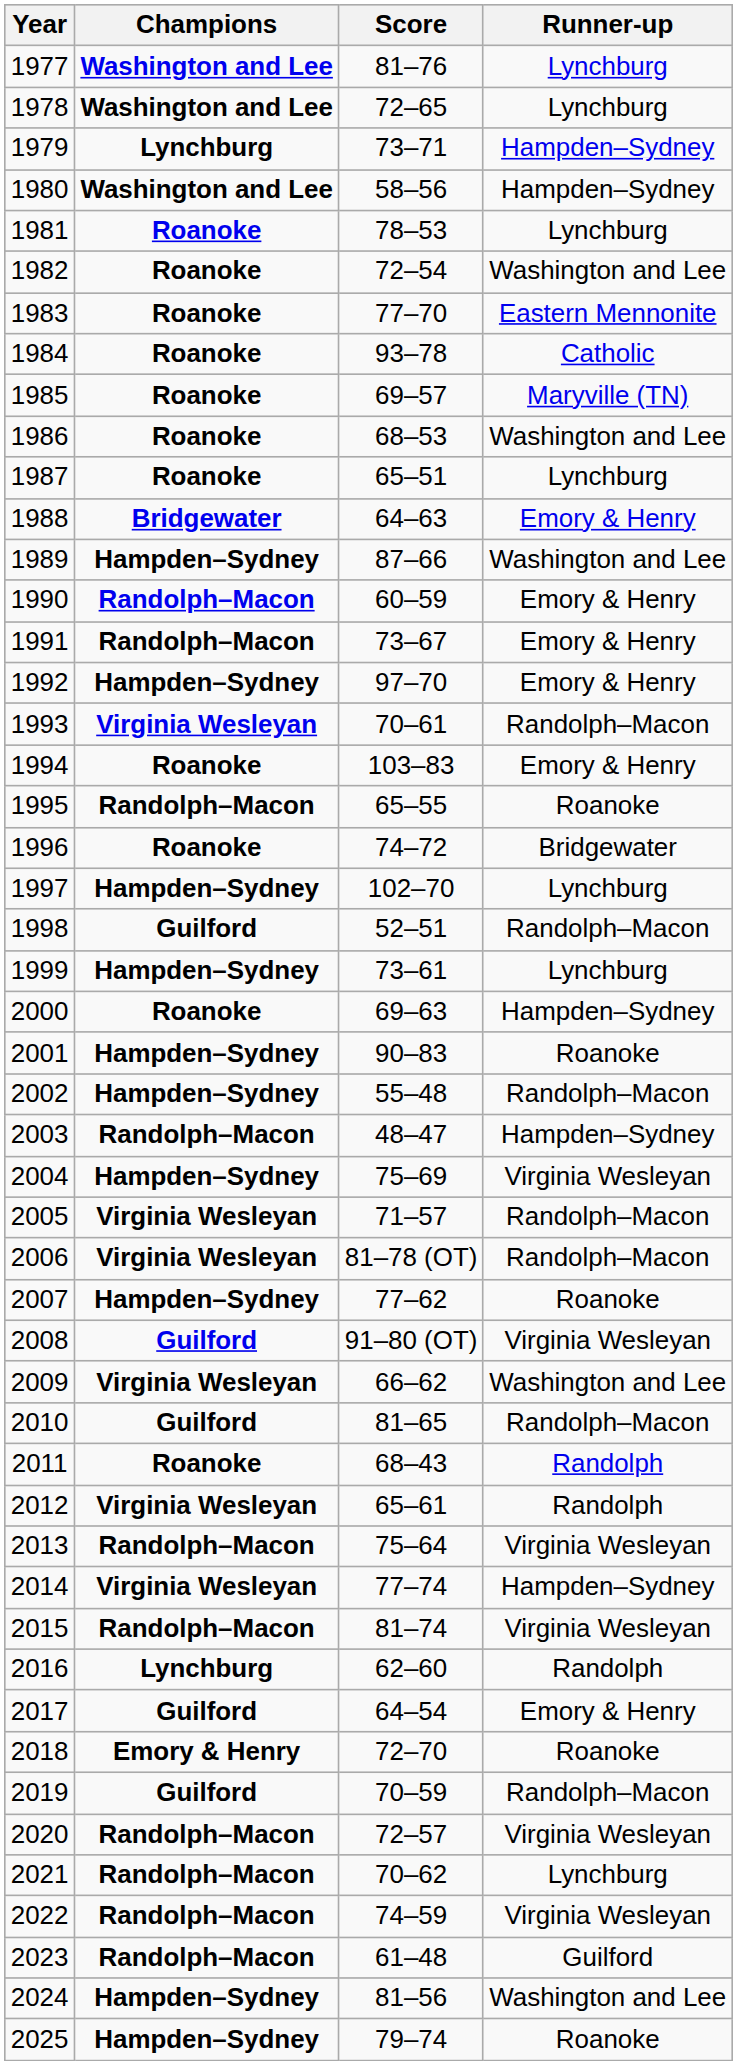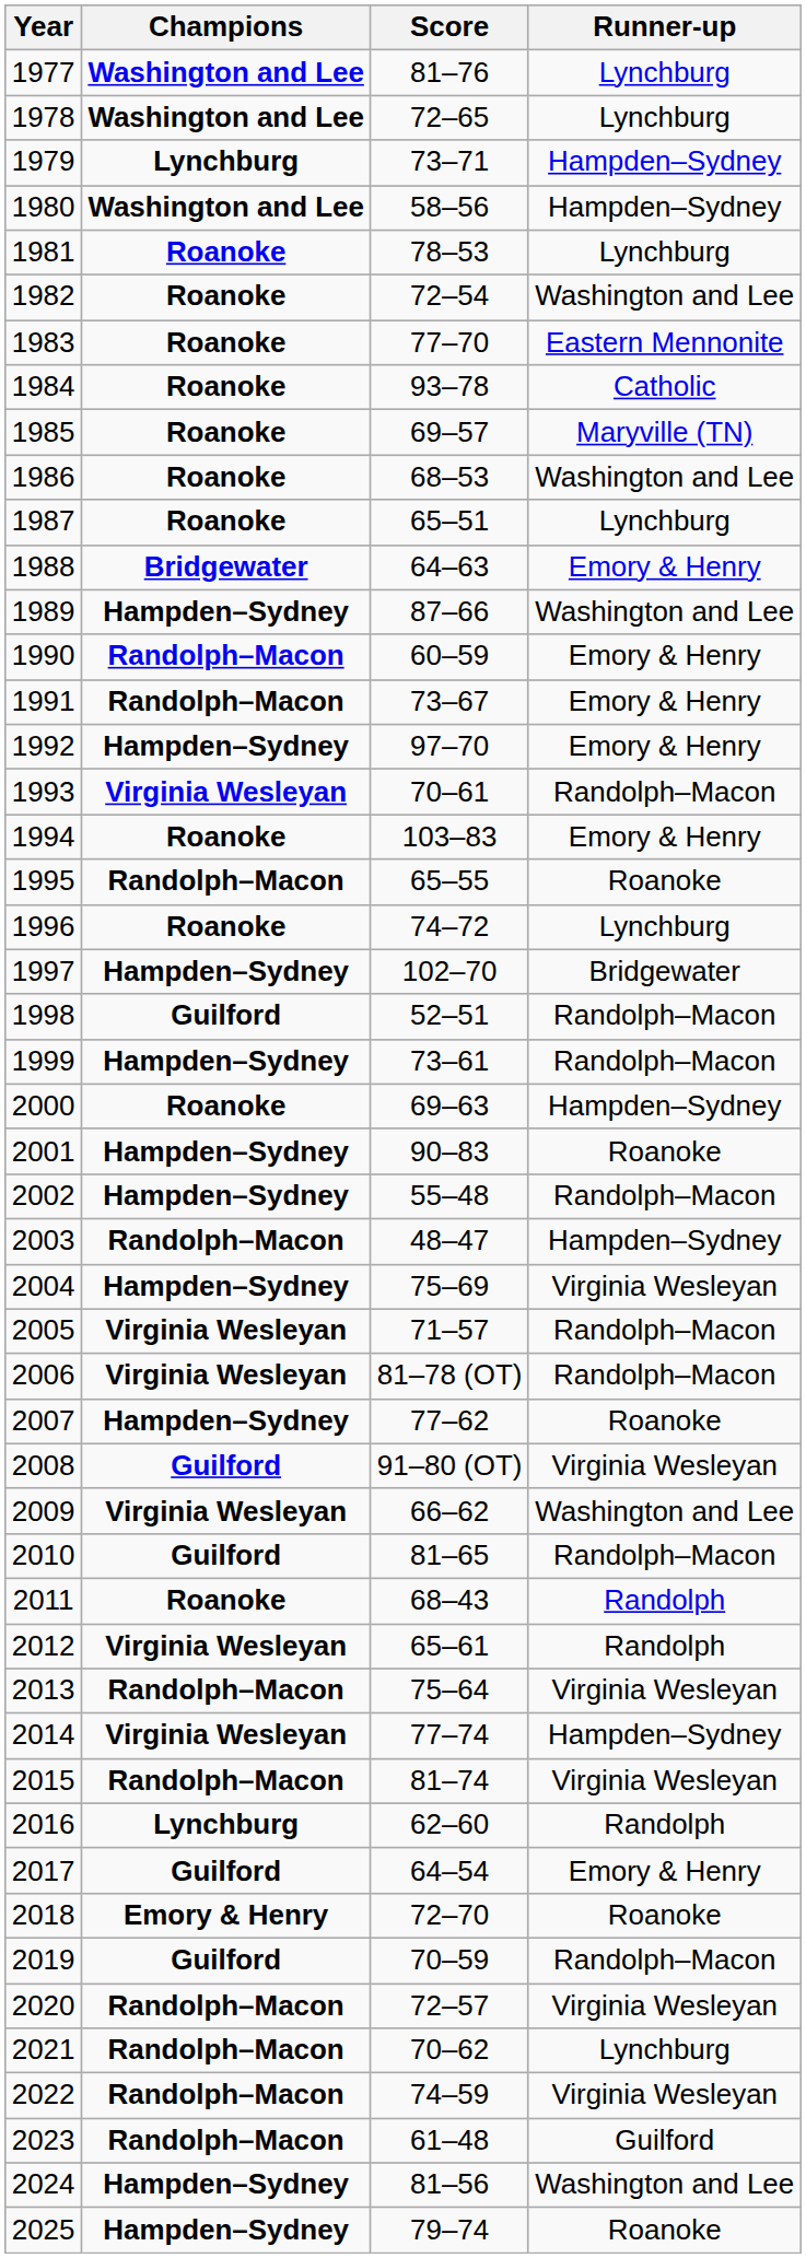1996 | Runner-up: Bridgewater -> Lynchburg
1997 | Runner-up: Lynchburg -> Bridgewater
1999 | Runner-up: Lynchburg -> Randolph–Macon
